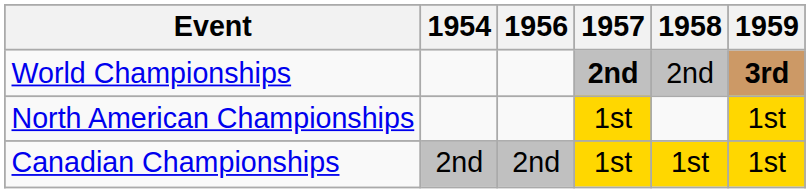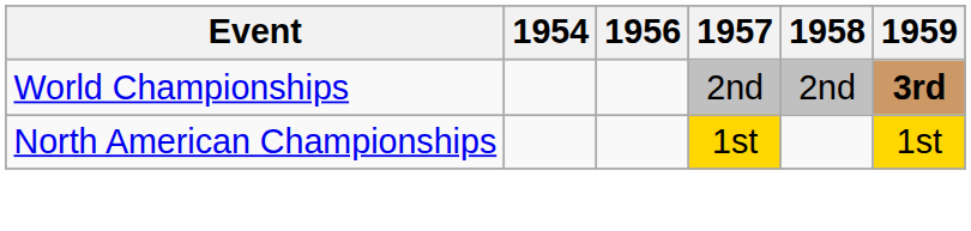World Championships | 1957: bold -> normal
- row: Canadian Championships | 2nd | 2nd | 1st | 1st | 1st
